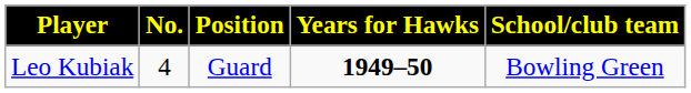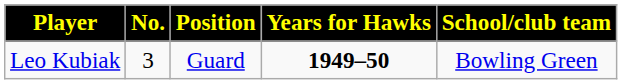Leo Kubiak | No.: 4 -> 3
